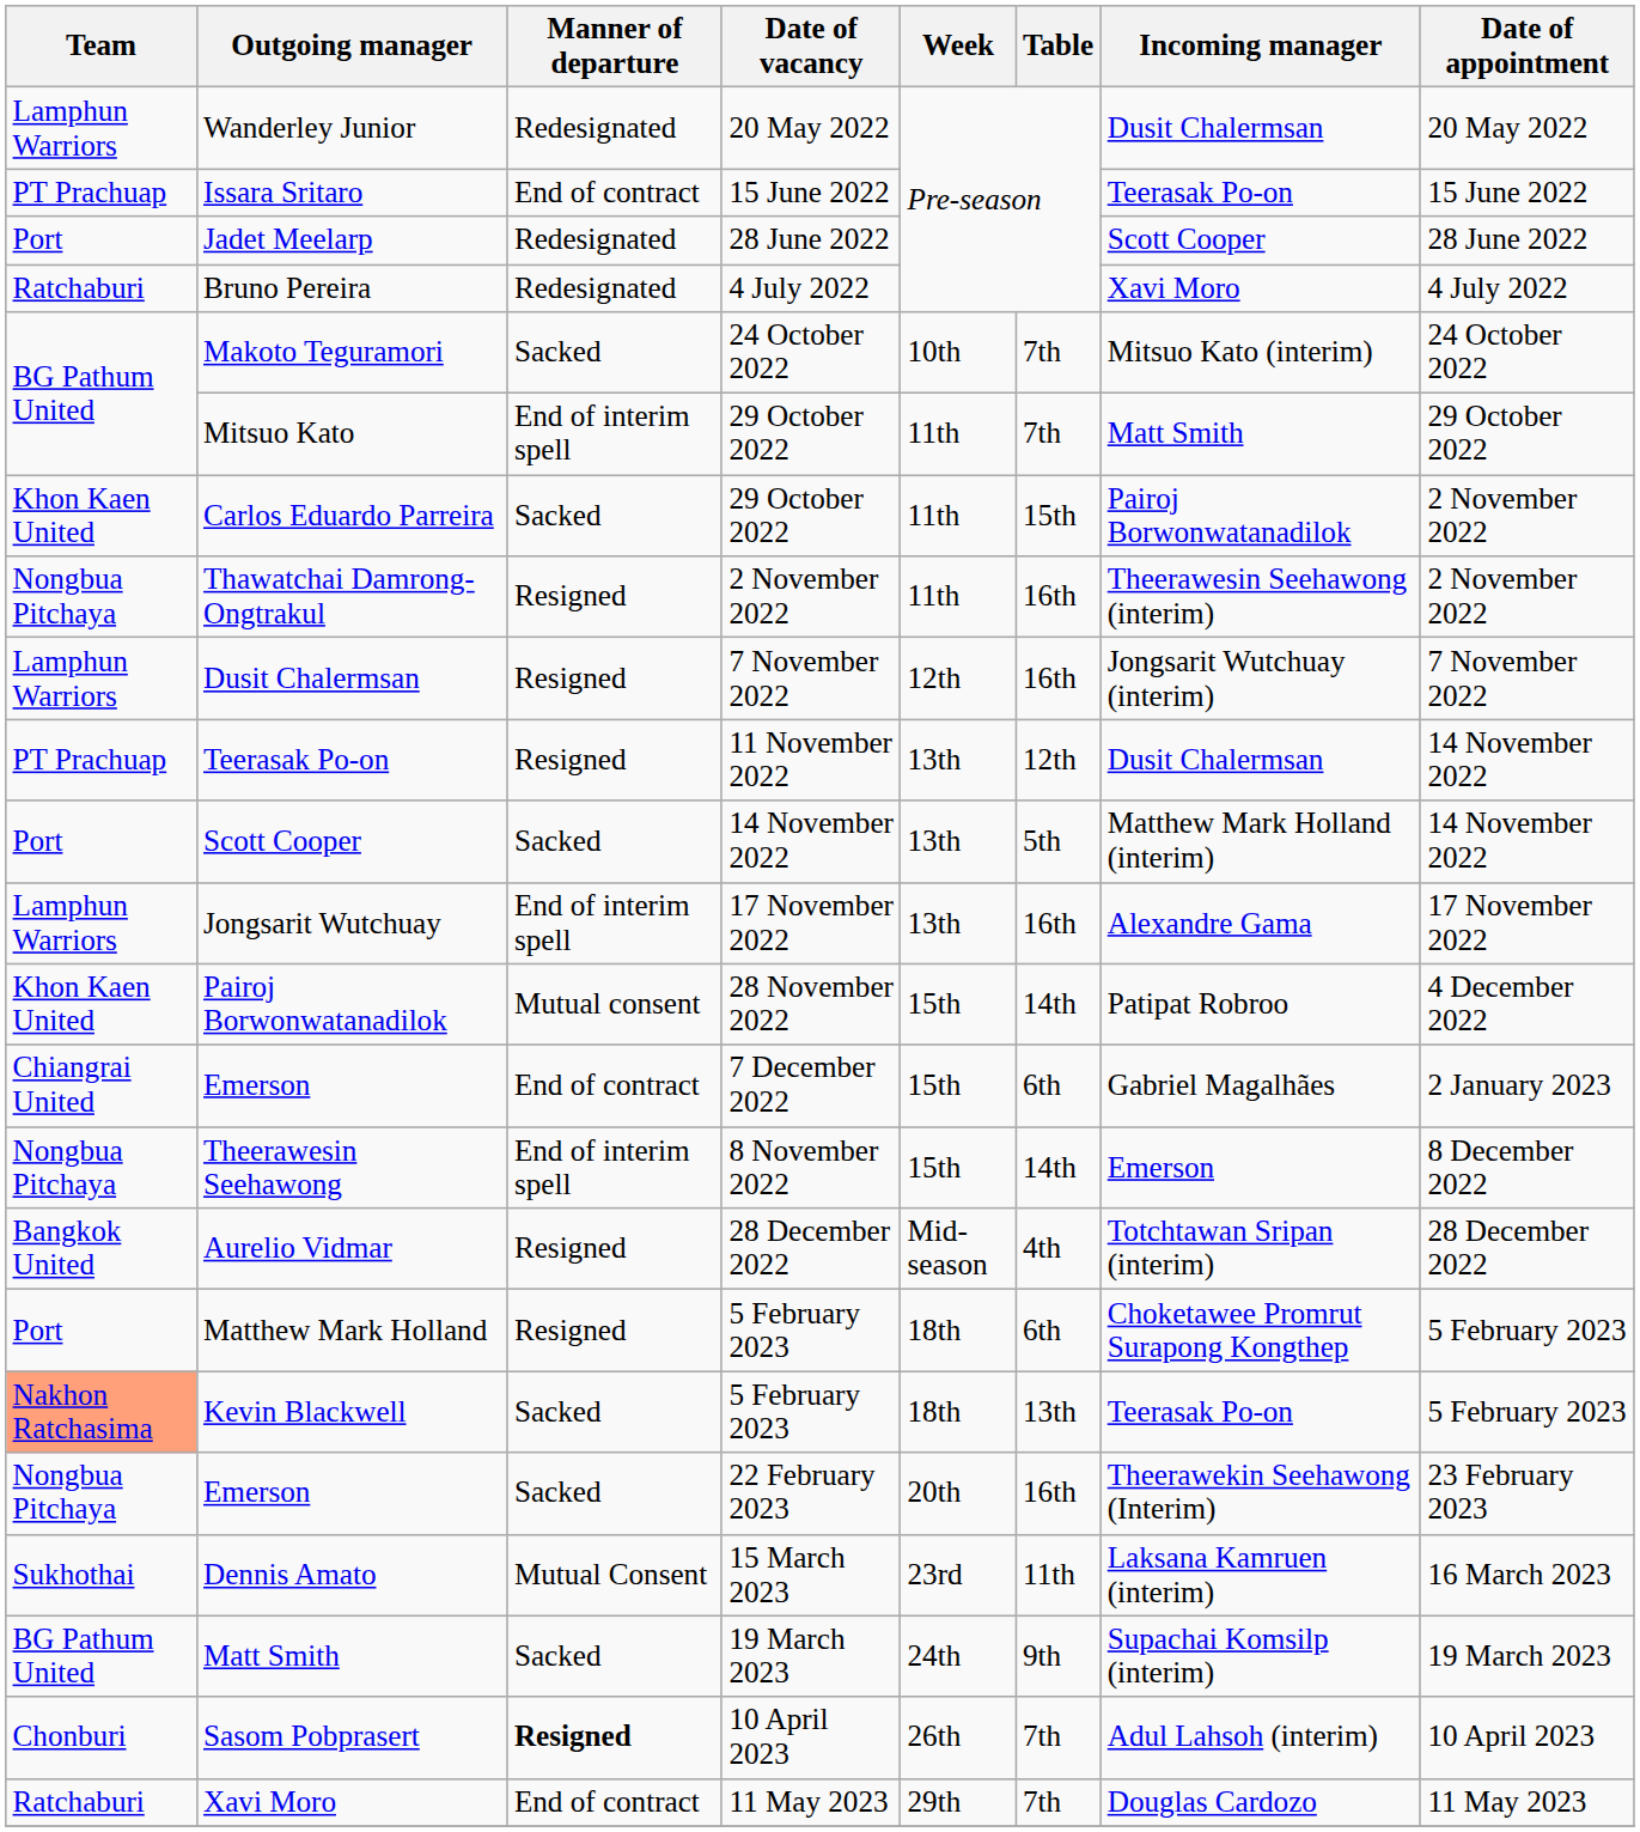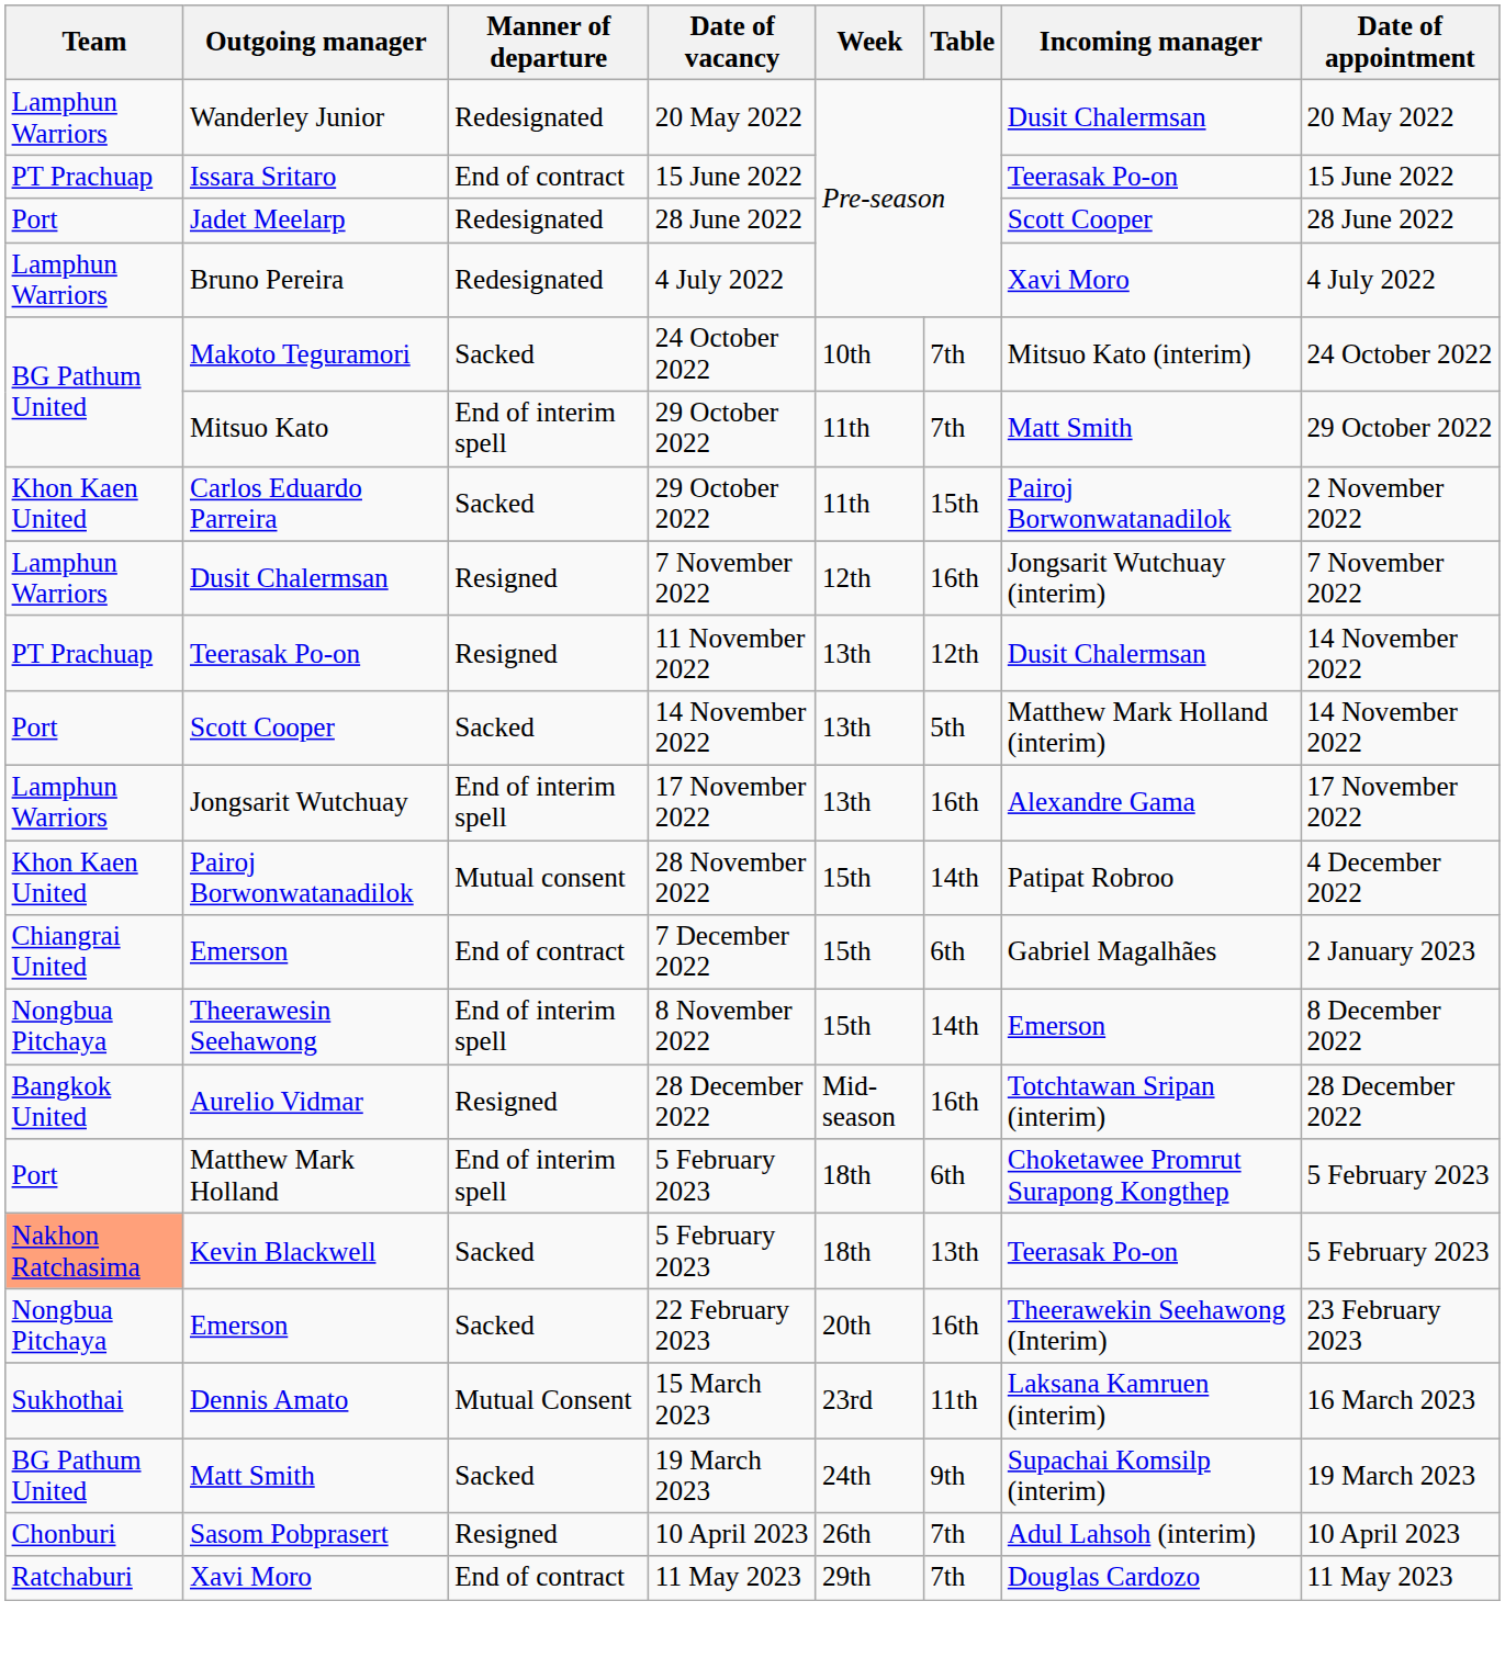Bruno Pereira | Team: Ratchaburi -> Lamphun Warriors
- row: Nongbua Pitchaya | Thawatchai Damrong-Ongtrakul | Resigned | 2 November 2022 | 11th | 16th | Theerawesin Seehawong (interim) | 2 November 2022
Aurelio Vidmar | Table: 4th -> 16th
Matthew Mark Holland | Manner of departure: Resigned -> End of interim spell
Sasom Pobprasert | Manner of departure: bold -> normal
